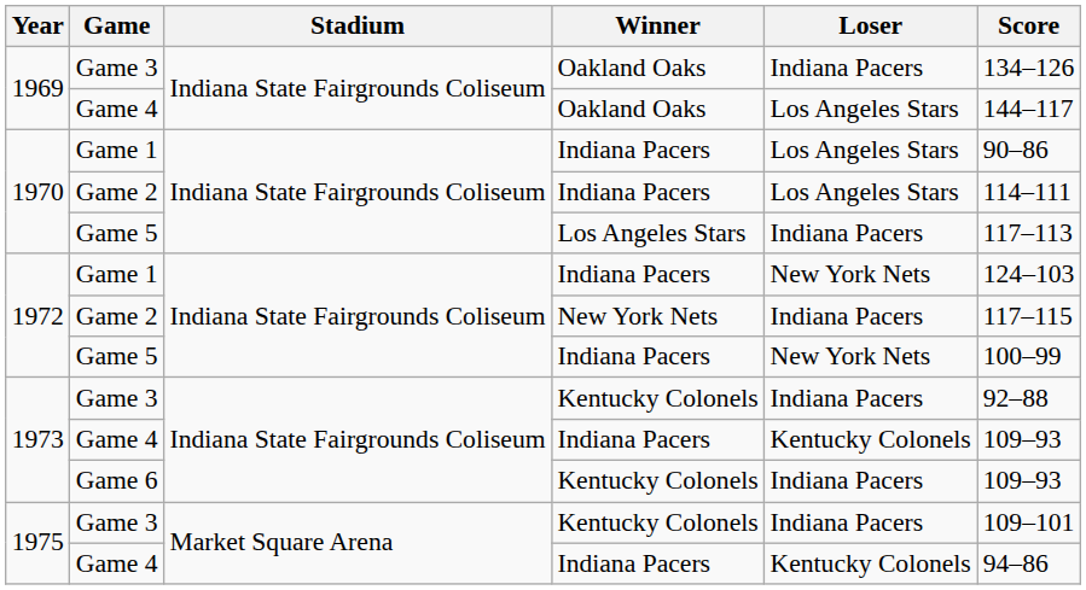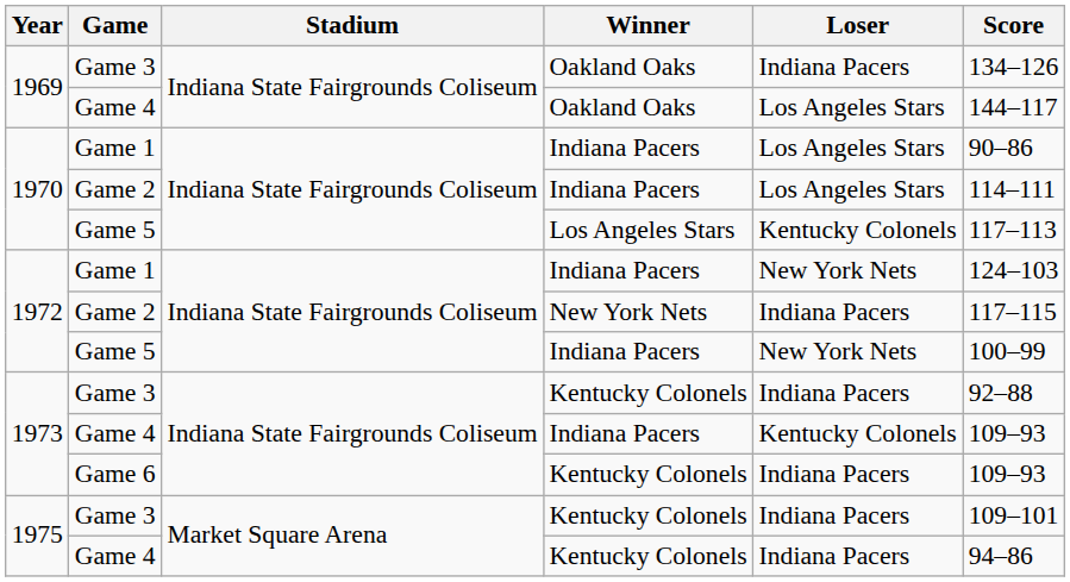1970 / Game 5 | Loser: Indiana Pacers -> Kentucky Colonels
1975 / Game 4 | Winner: Indiana Pacers -> Kentucky Colonels
1975 / Game 4 | Loser: Kentucky Colonels -> Indiana Pacers
